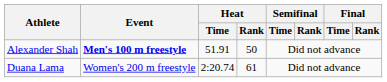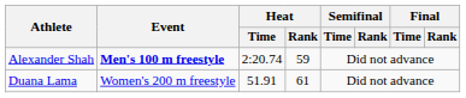Alexander Shah | Heat / Time: 51.91 -> 2:20.74
Alexander Shah | Heat / Rank: 50 -> 59
Duana Lama | Heat / Time: 2:20.74 -> 51.91
